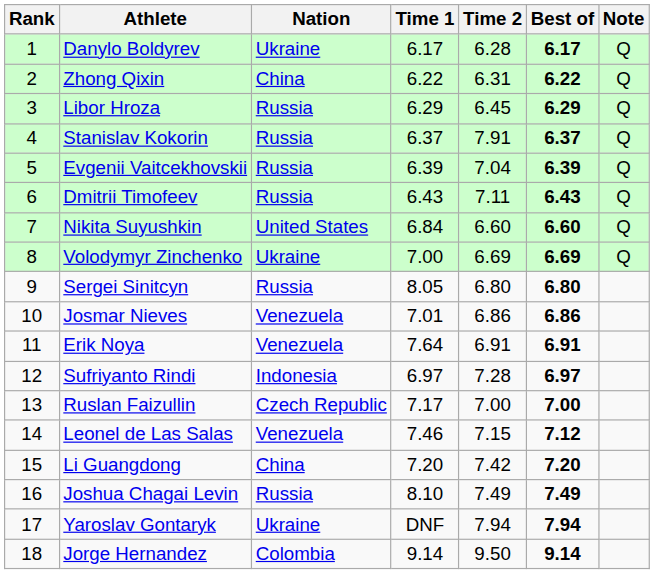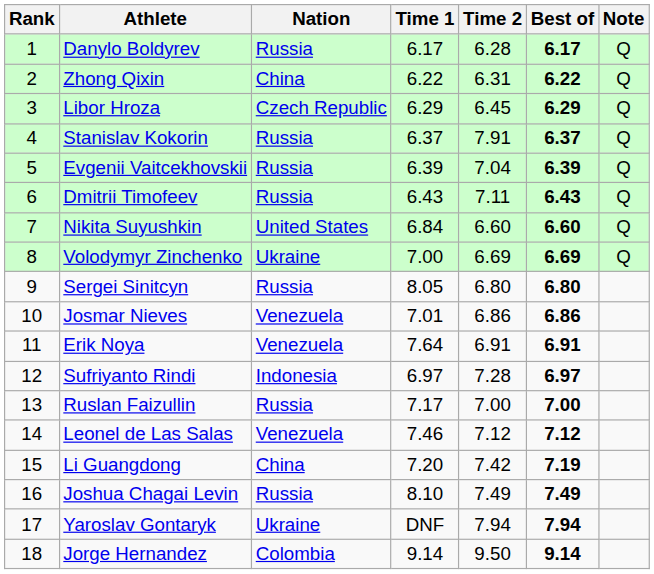Danylo Boldyrev | Nation: Ukraine -> Russia
Libor Hroza | Nation: Russia -> Czech Republic
Ruslan Faizullin | Nation: Czech Republic -> Russia
Leonel de Las Salas | Time 2: 7.15 -> 7.12
Li Guangdong | Best of: 7.20 -> 7.19
